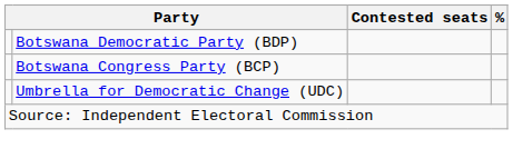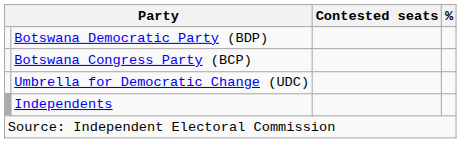+ row: Independents
